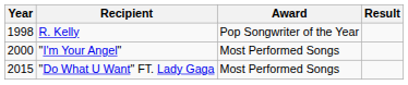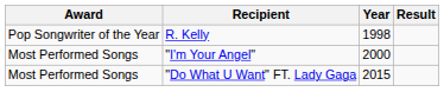columns swapped: Year <-> Award
